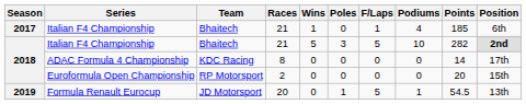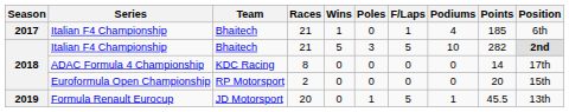Formula Renault Eurocup | Points: 54.5 -> 45.5
